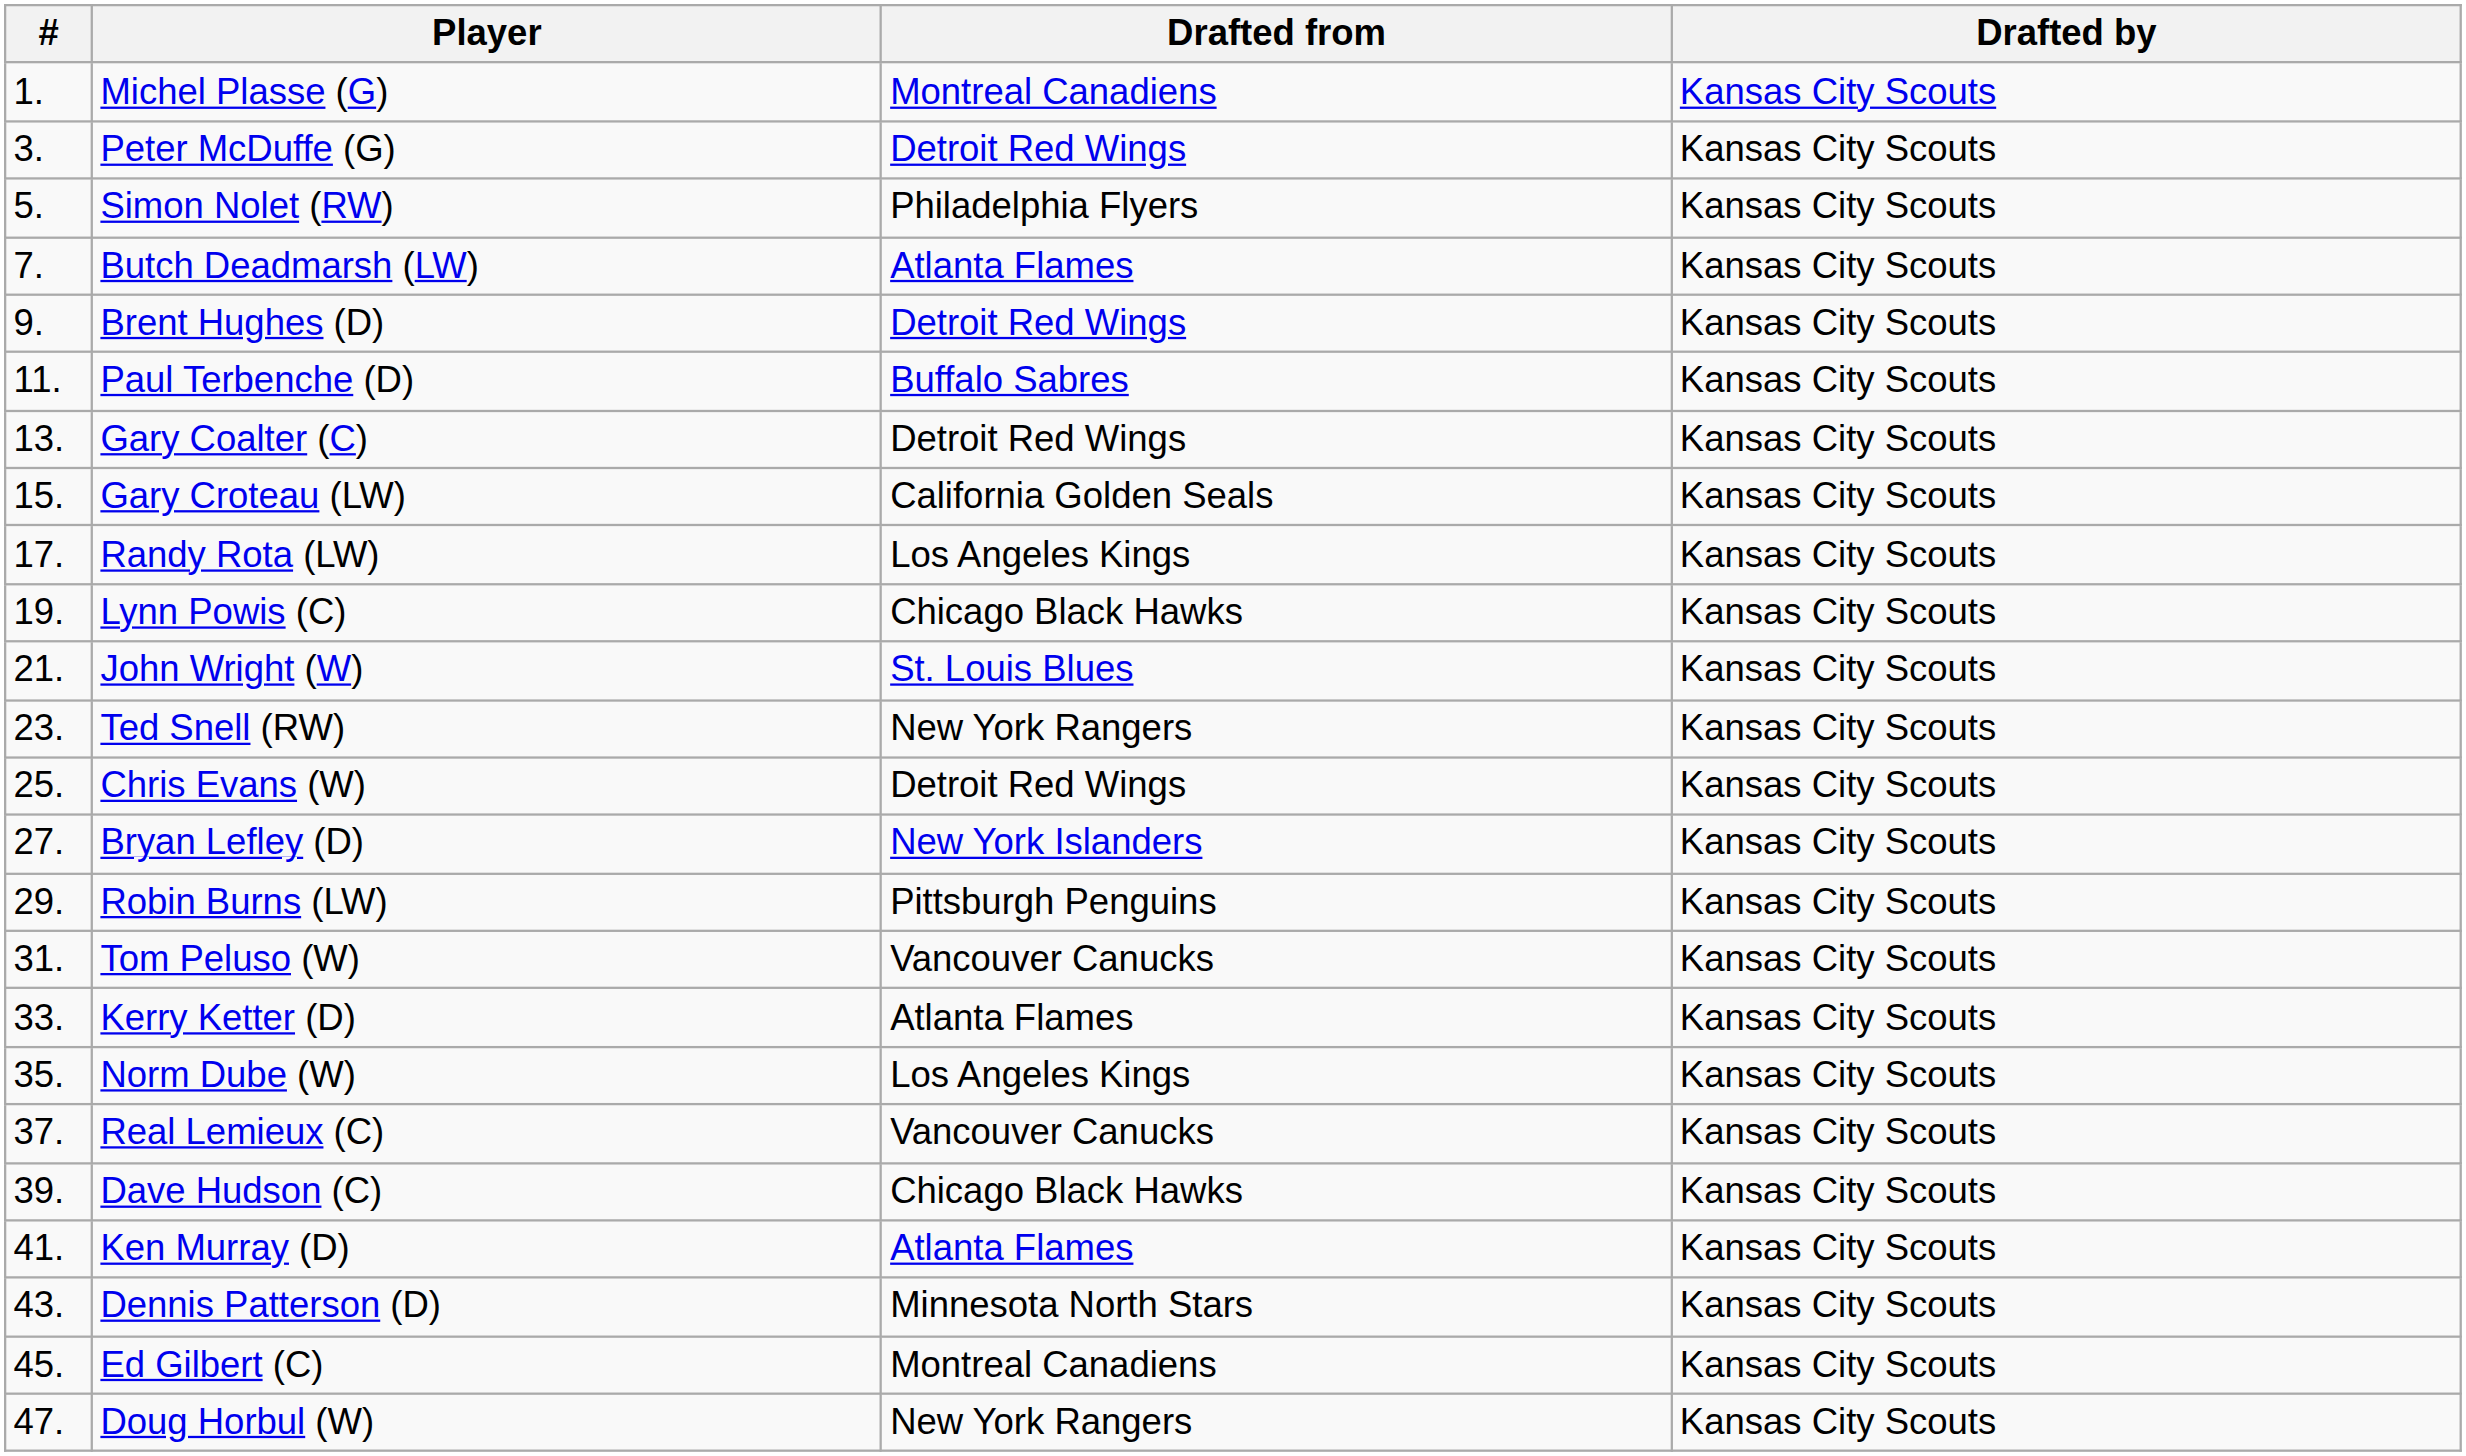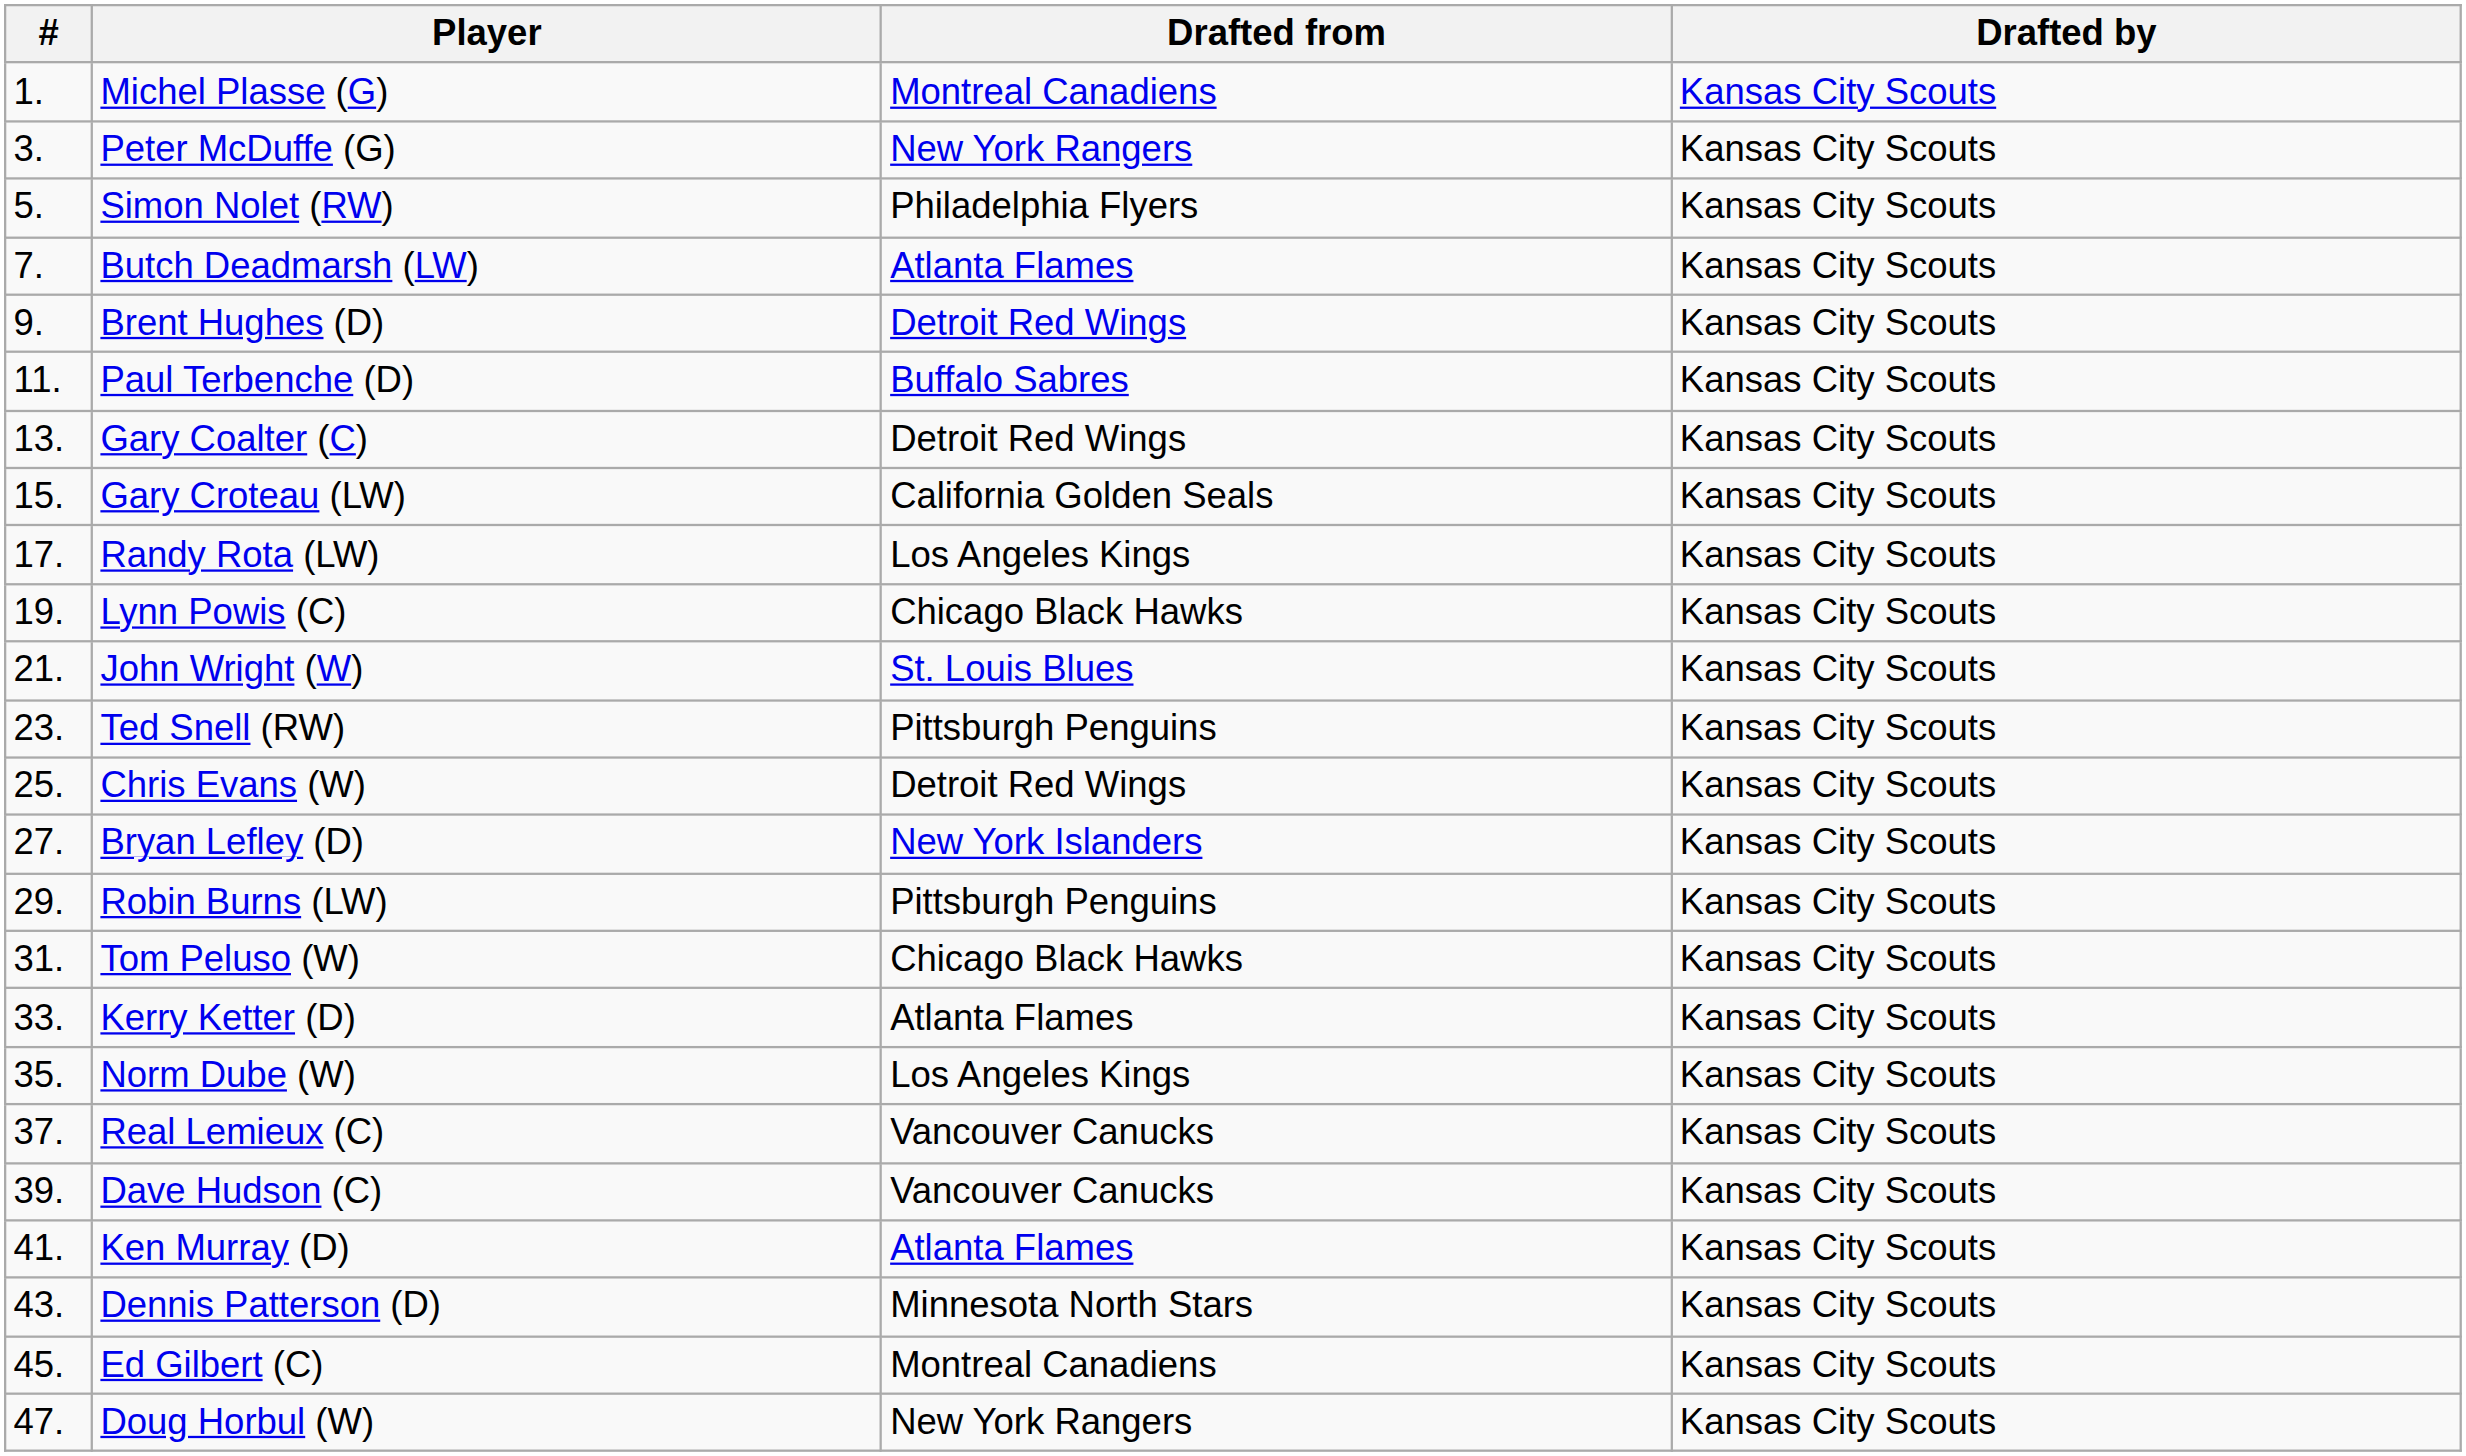Peter McDuffe (G) | Drafted from: Detroit Red Wings -> New York Rangers
Ted Snell (RW) | Drafted from: New York Rangers -> Pittsburgh Penguins
Tom Peluso (W) | Drafted from: Vancouver Canucks -> Chicago Black Hawks
Dave Hudson (C) | Drafted from: Chicago Black Hawks -> Vancouver Canucks
